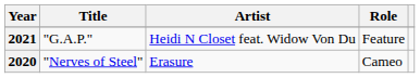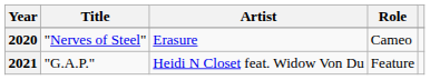rows swapped: 2020 <-> 2021
